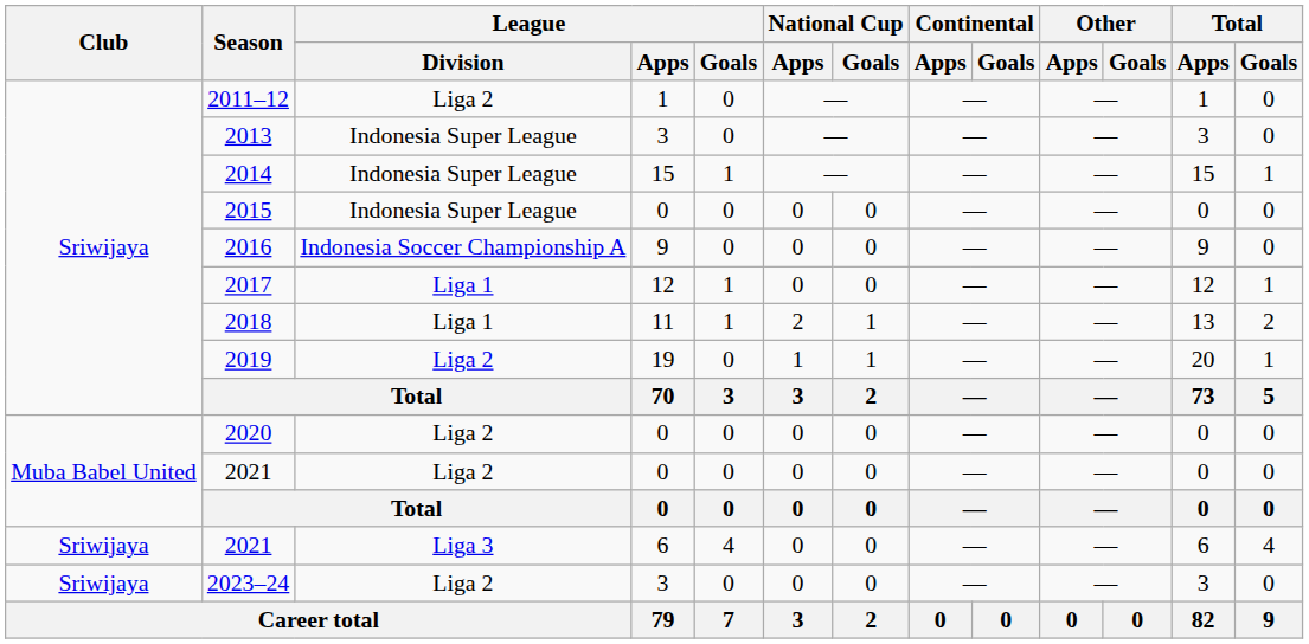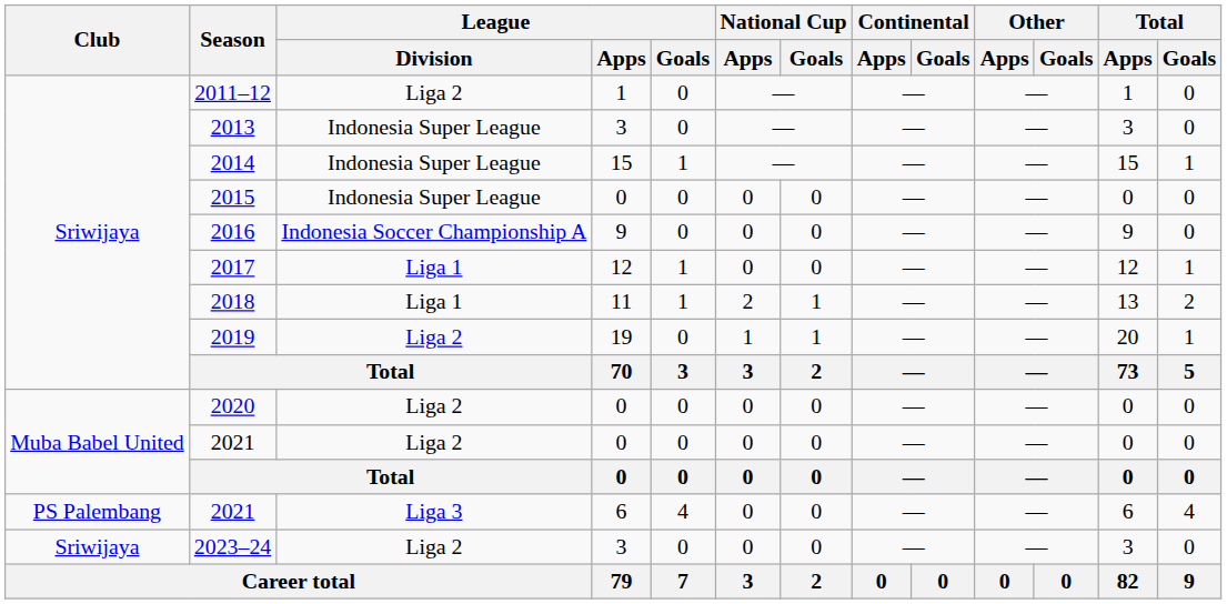2021 / 6 | Club: Sriwijaya -> PS Palembang
